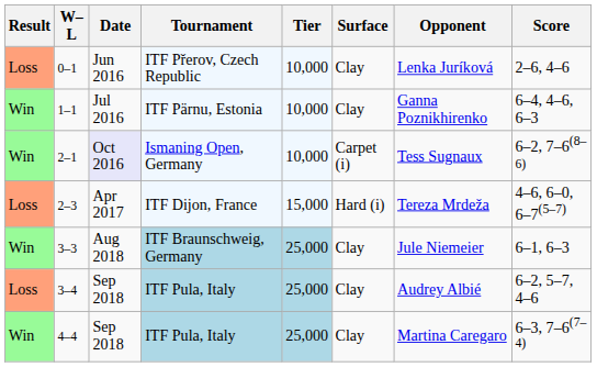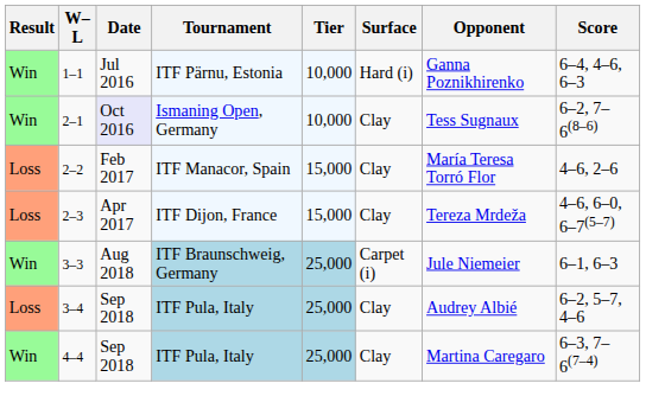- row: Loss | 0–1 | Jun 2016 | ITF Přerov, Czech Republic | 10,000 | Clay | Lenka Juríková | 2–6, 4–6
1–1 | Surface: Clay -> Hard (i)
2–1 | Surface: Carpet (i) -> Clay
+ row: Loss | 2–2 | Feb 2017 | ITF Manacor, Spain | 15,000 | Clay | María Teresa Torró Flor | 4–6, 2–6
2–3 | Surface: Hard (i) -> Clay
3–3 | Surface: Clay -> Carpet (i)
